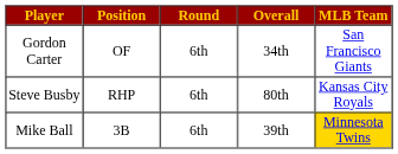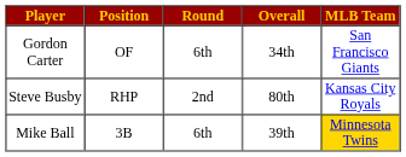Steve Busby | Round: 6th -> 2nd
